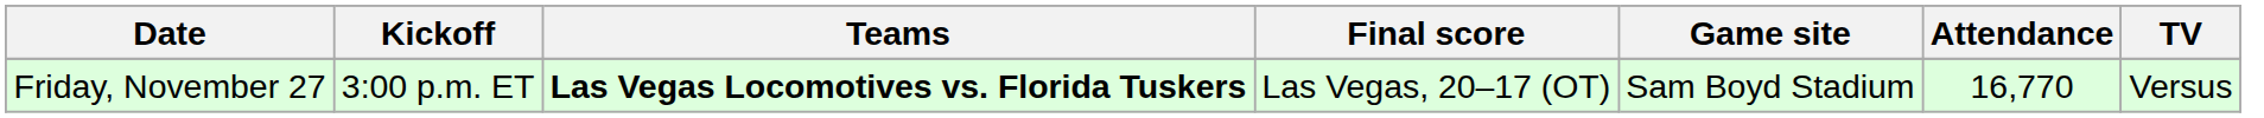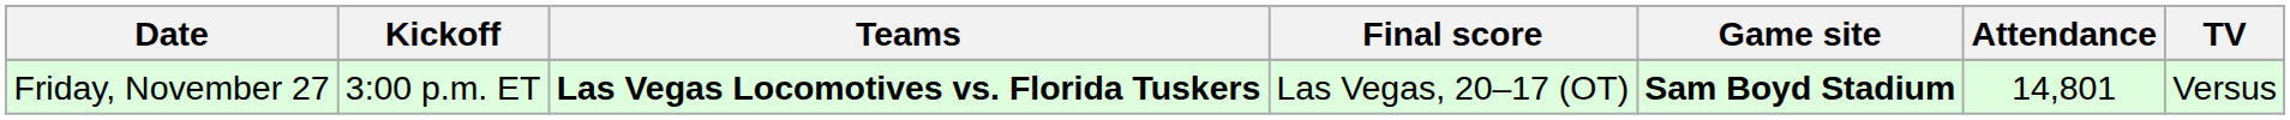Friday, November 27 | Game site: normal -> bold
Friday, November 27 | Attendance: 16,770 -> 14,801
